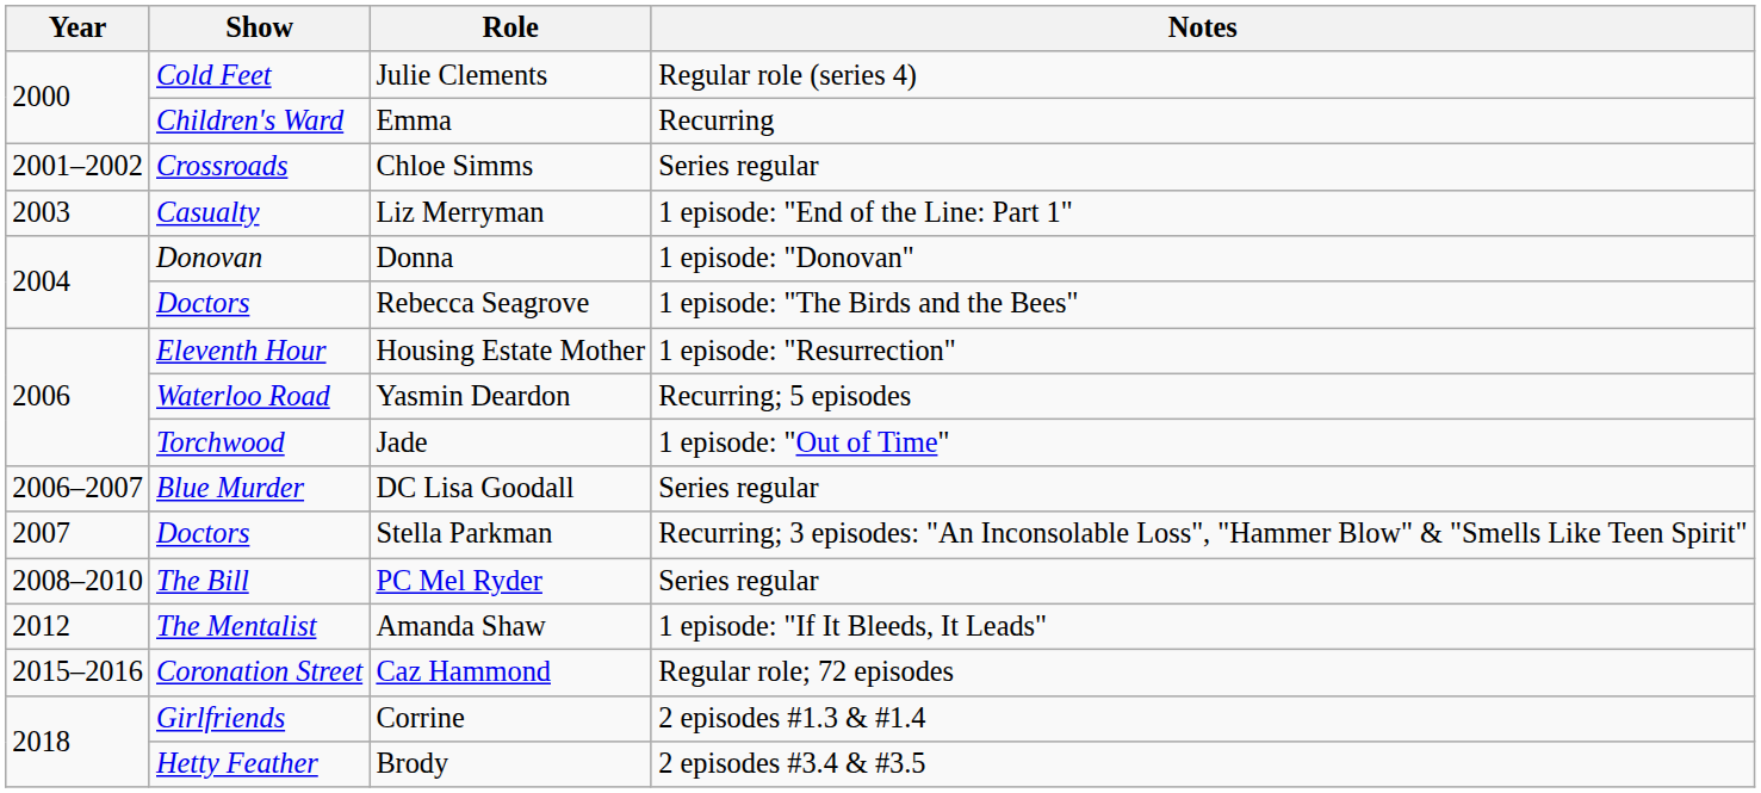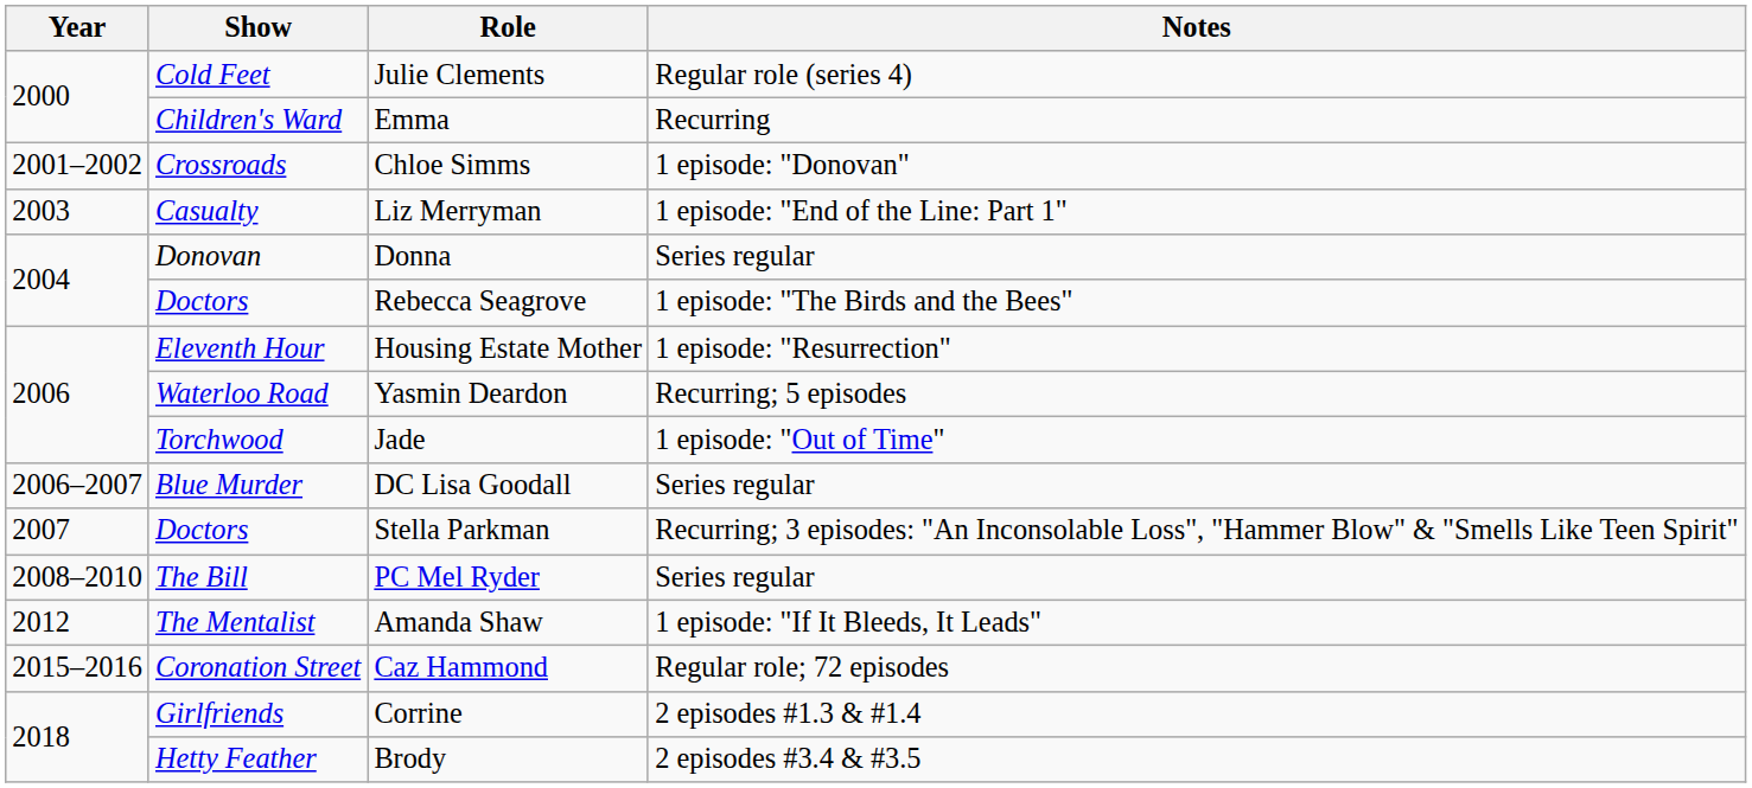Chloe Simms | Notes: Series regular -> 1 episode: "Donovan"
Donna | Notes: 1 episode: "Donovan" -> Series regular
